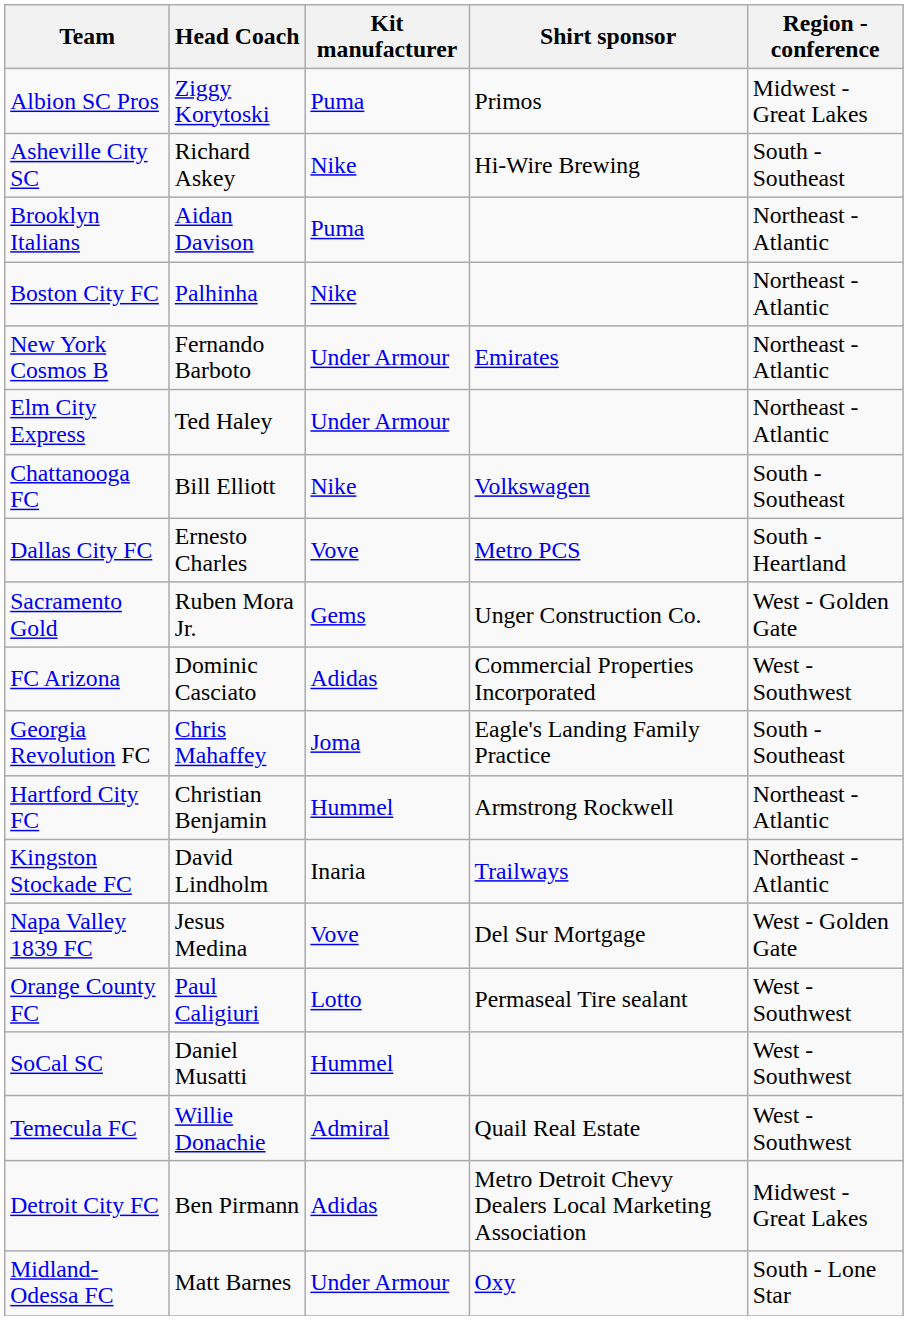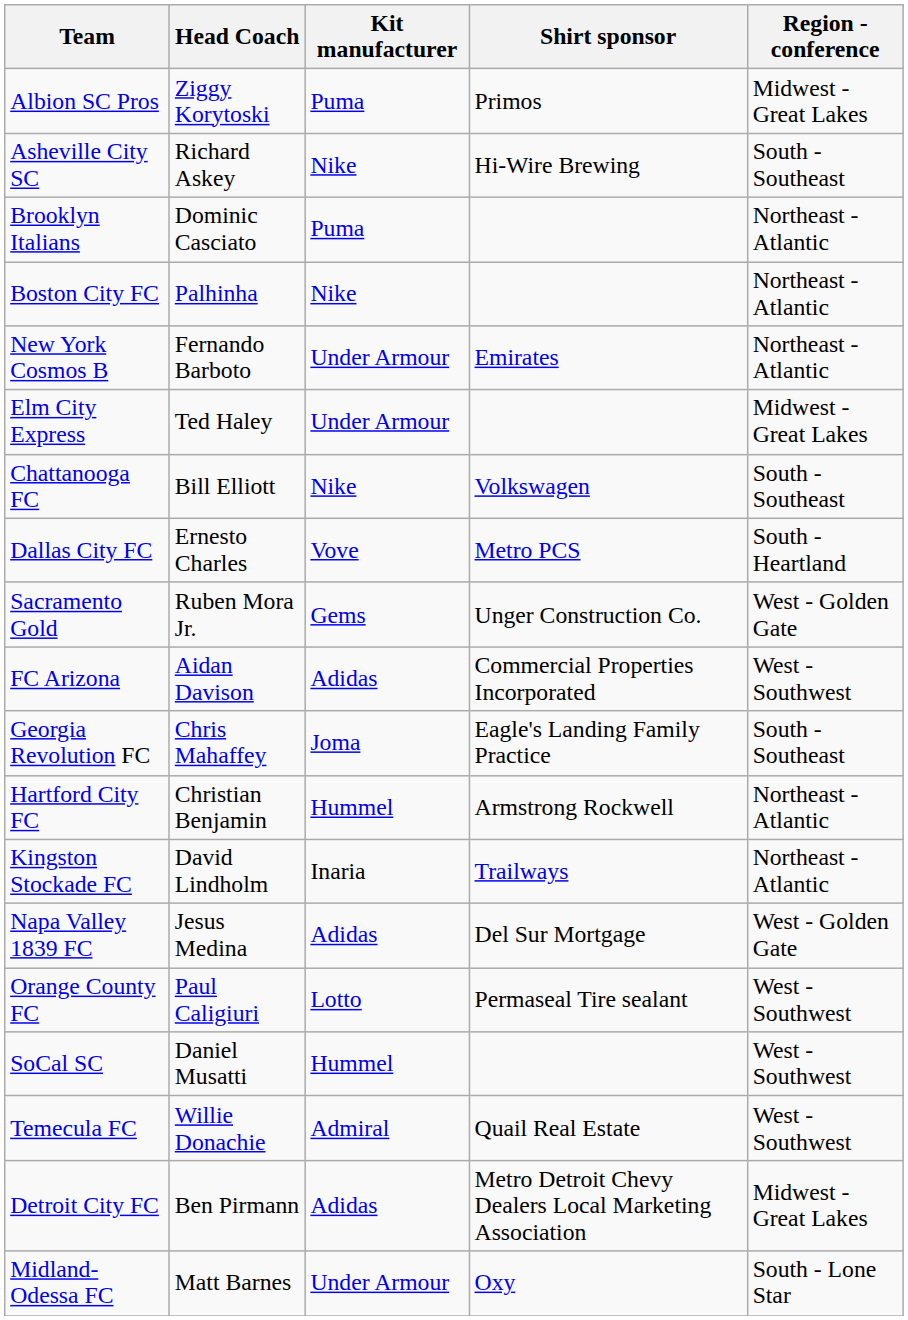Brooklyn Italians | Head Coach: Aidan Davison -> Dominic Casciato
Elm City Express | Region - conference: Northeast - Atlantic -> Midwest - Great Lakes
FC Arizona | Head Coach: Dominic Casciato -> Aidan Davison
Napa Valley 1839 FC | Kit manufacturer: Vove -> Adidas
